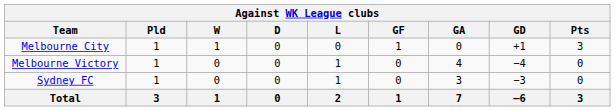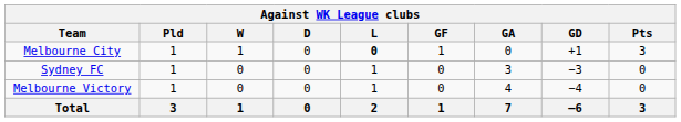Melbourne City | L: normal -> bold
rows swapped: Sydney FC <-> Melbourne Victory
